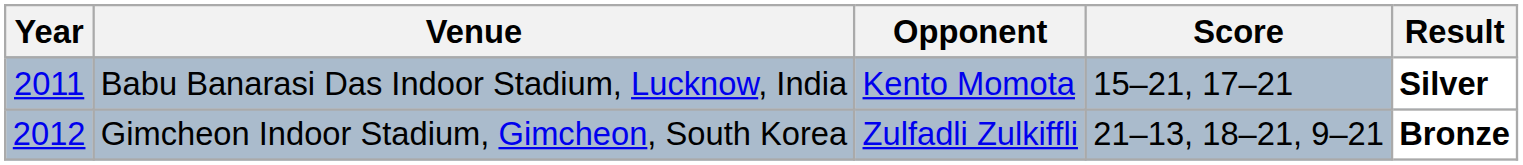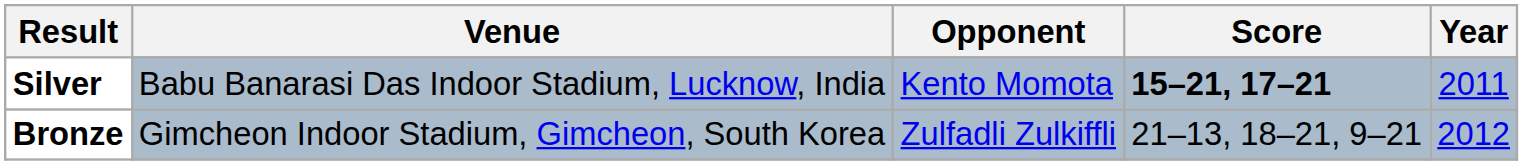columns swapped: Year <-> Result
Babu Banarasi Das Indoor Stadium, Lucknow, India | Score: normal -> bold
